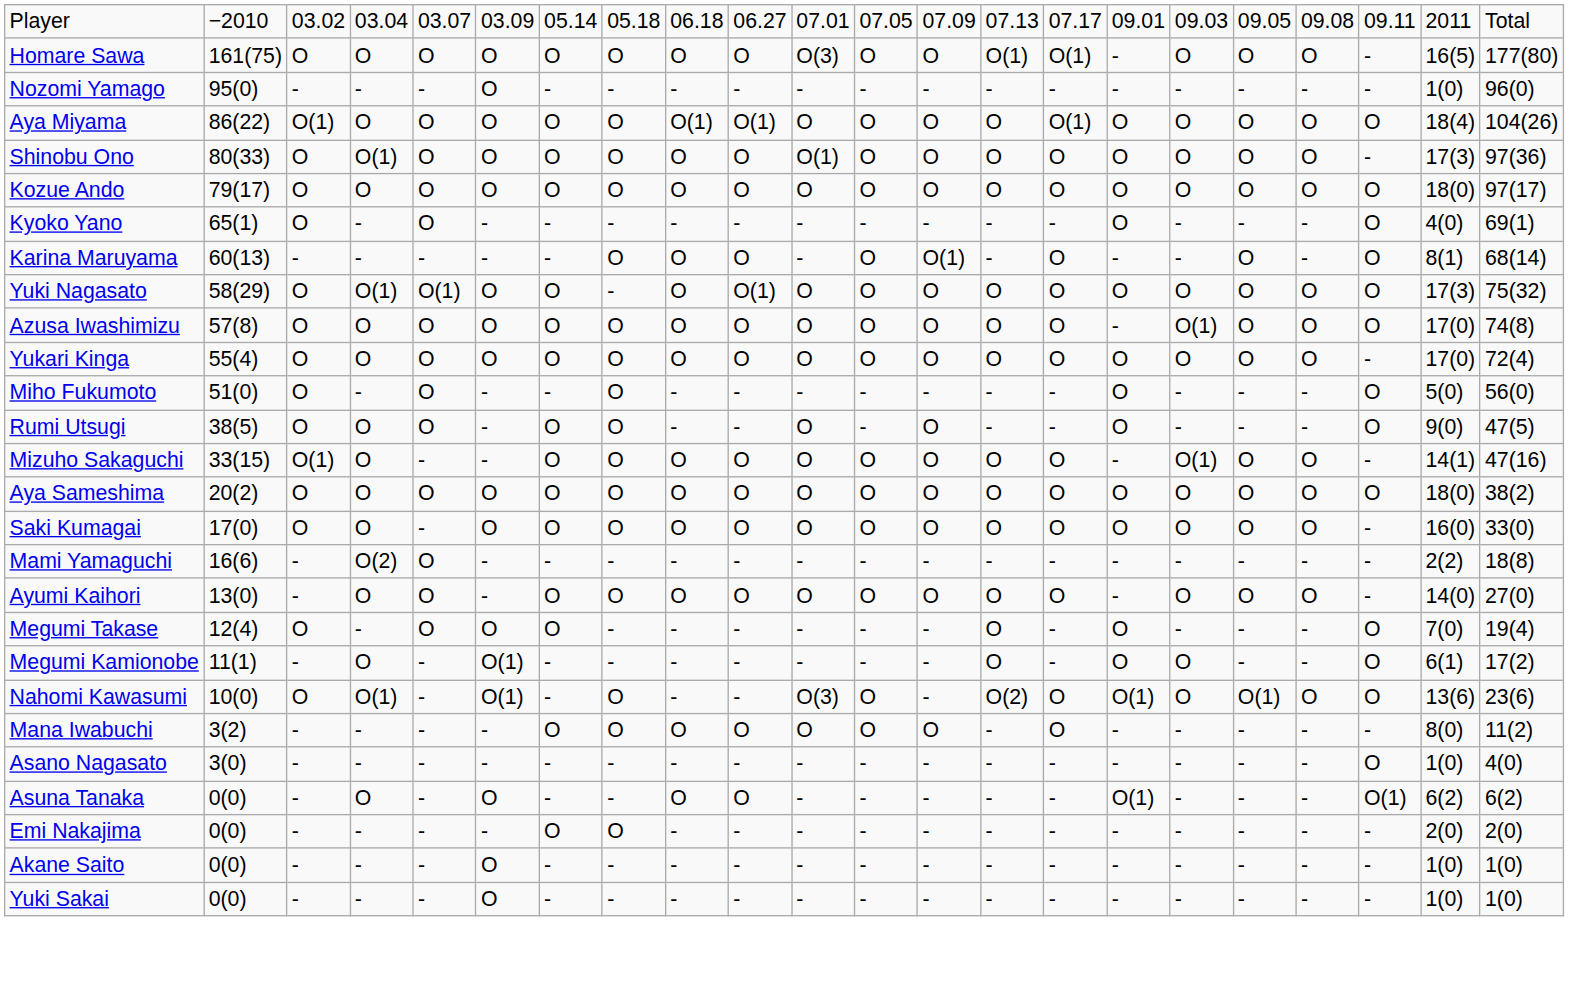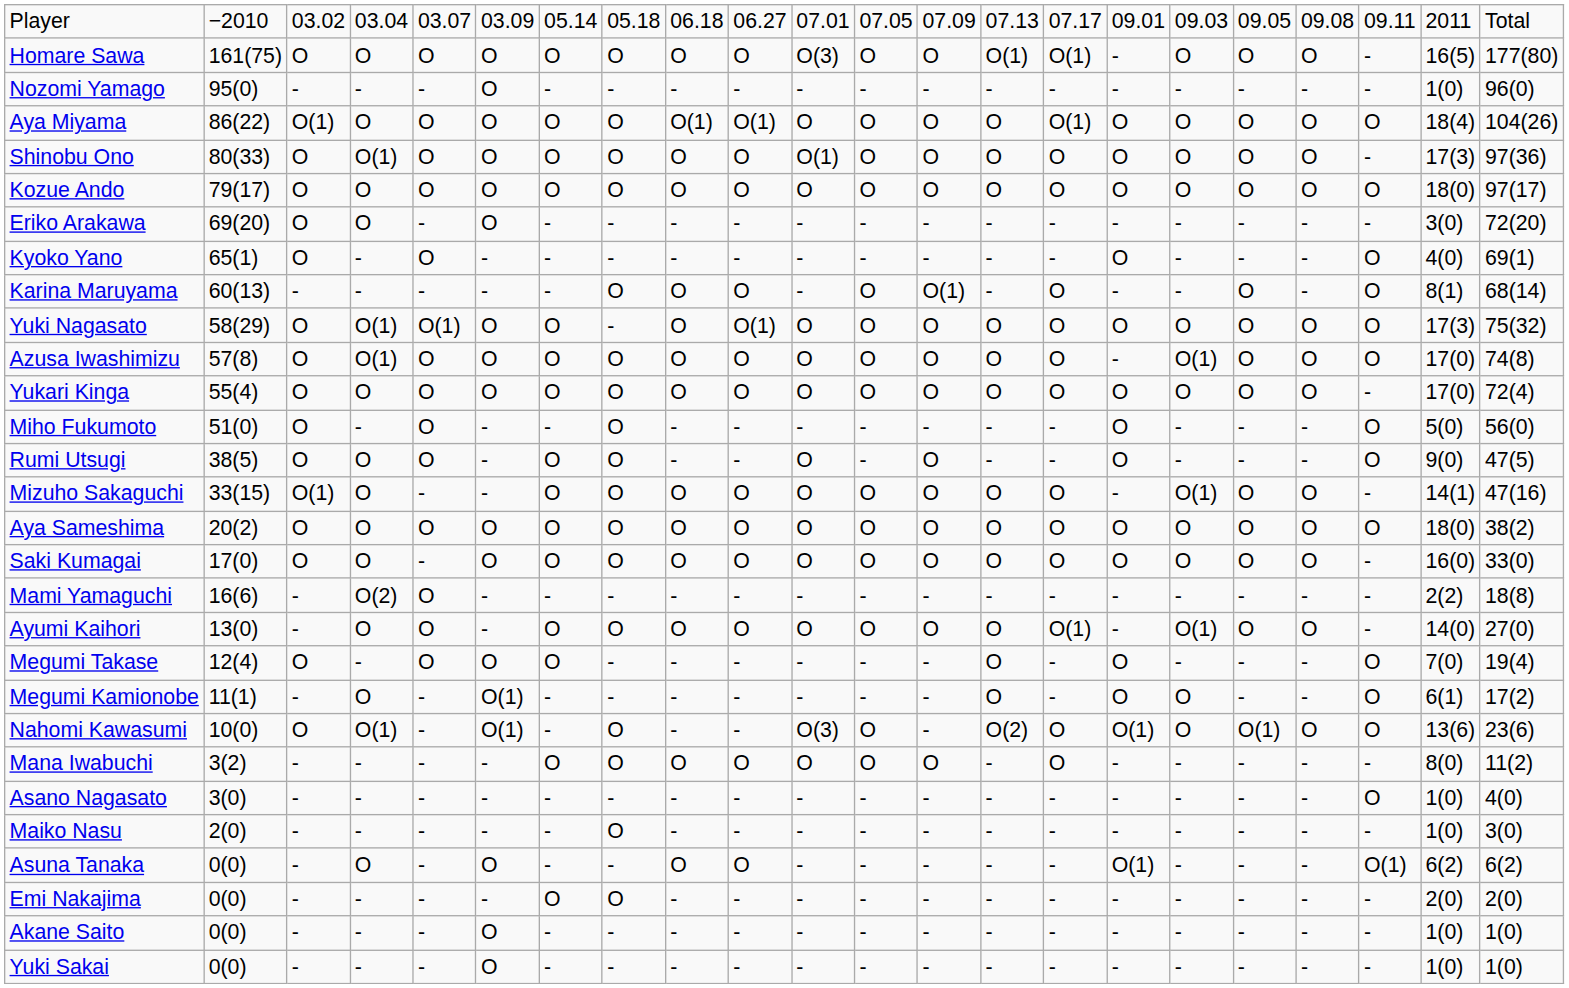+ row: Eriko Arakawa | 69(20) | O | O | - | O | - | - | - | - | - | - | - | - | - | - | - | - | - | - | 3(0) | 72(20)
Azusa Iwashimizu | column 4: O -> O(1)
Ayumi Kaihori | column 15: O -> O(1)
Ayumi Kaihori | column 17: O -> O(1)
+ row: Maiko Nasu | 2(0) | - | - | - | - | - | O | - | - | - | - | - | - | - | - | - | - | - | - | 1(0) | 3(0)
